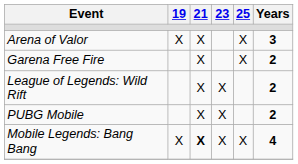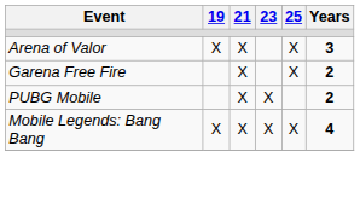- row: League of Legends: Wild Rift | X | X | 2
Mobile Legends: Bang Bang | 21: bold -> normal
